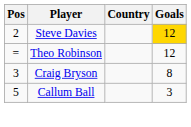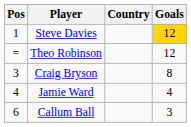Steve Davies | Pos: 2 -> 1
+ row: 4 | Jamie Ward | 4
Callum Ball | Pos: 5 -> 6
